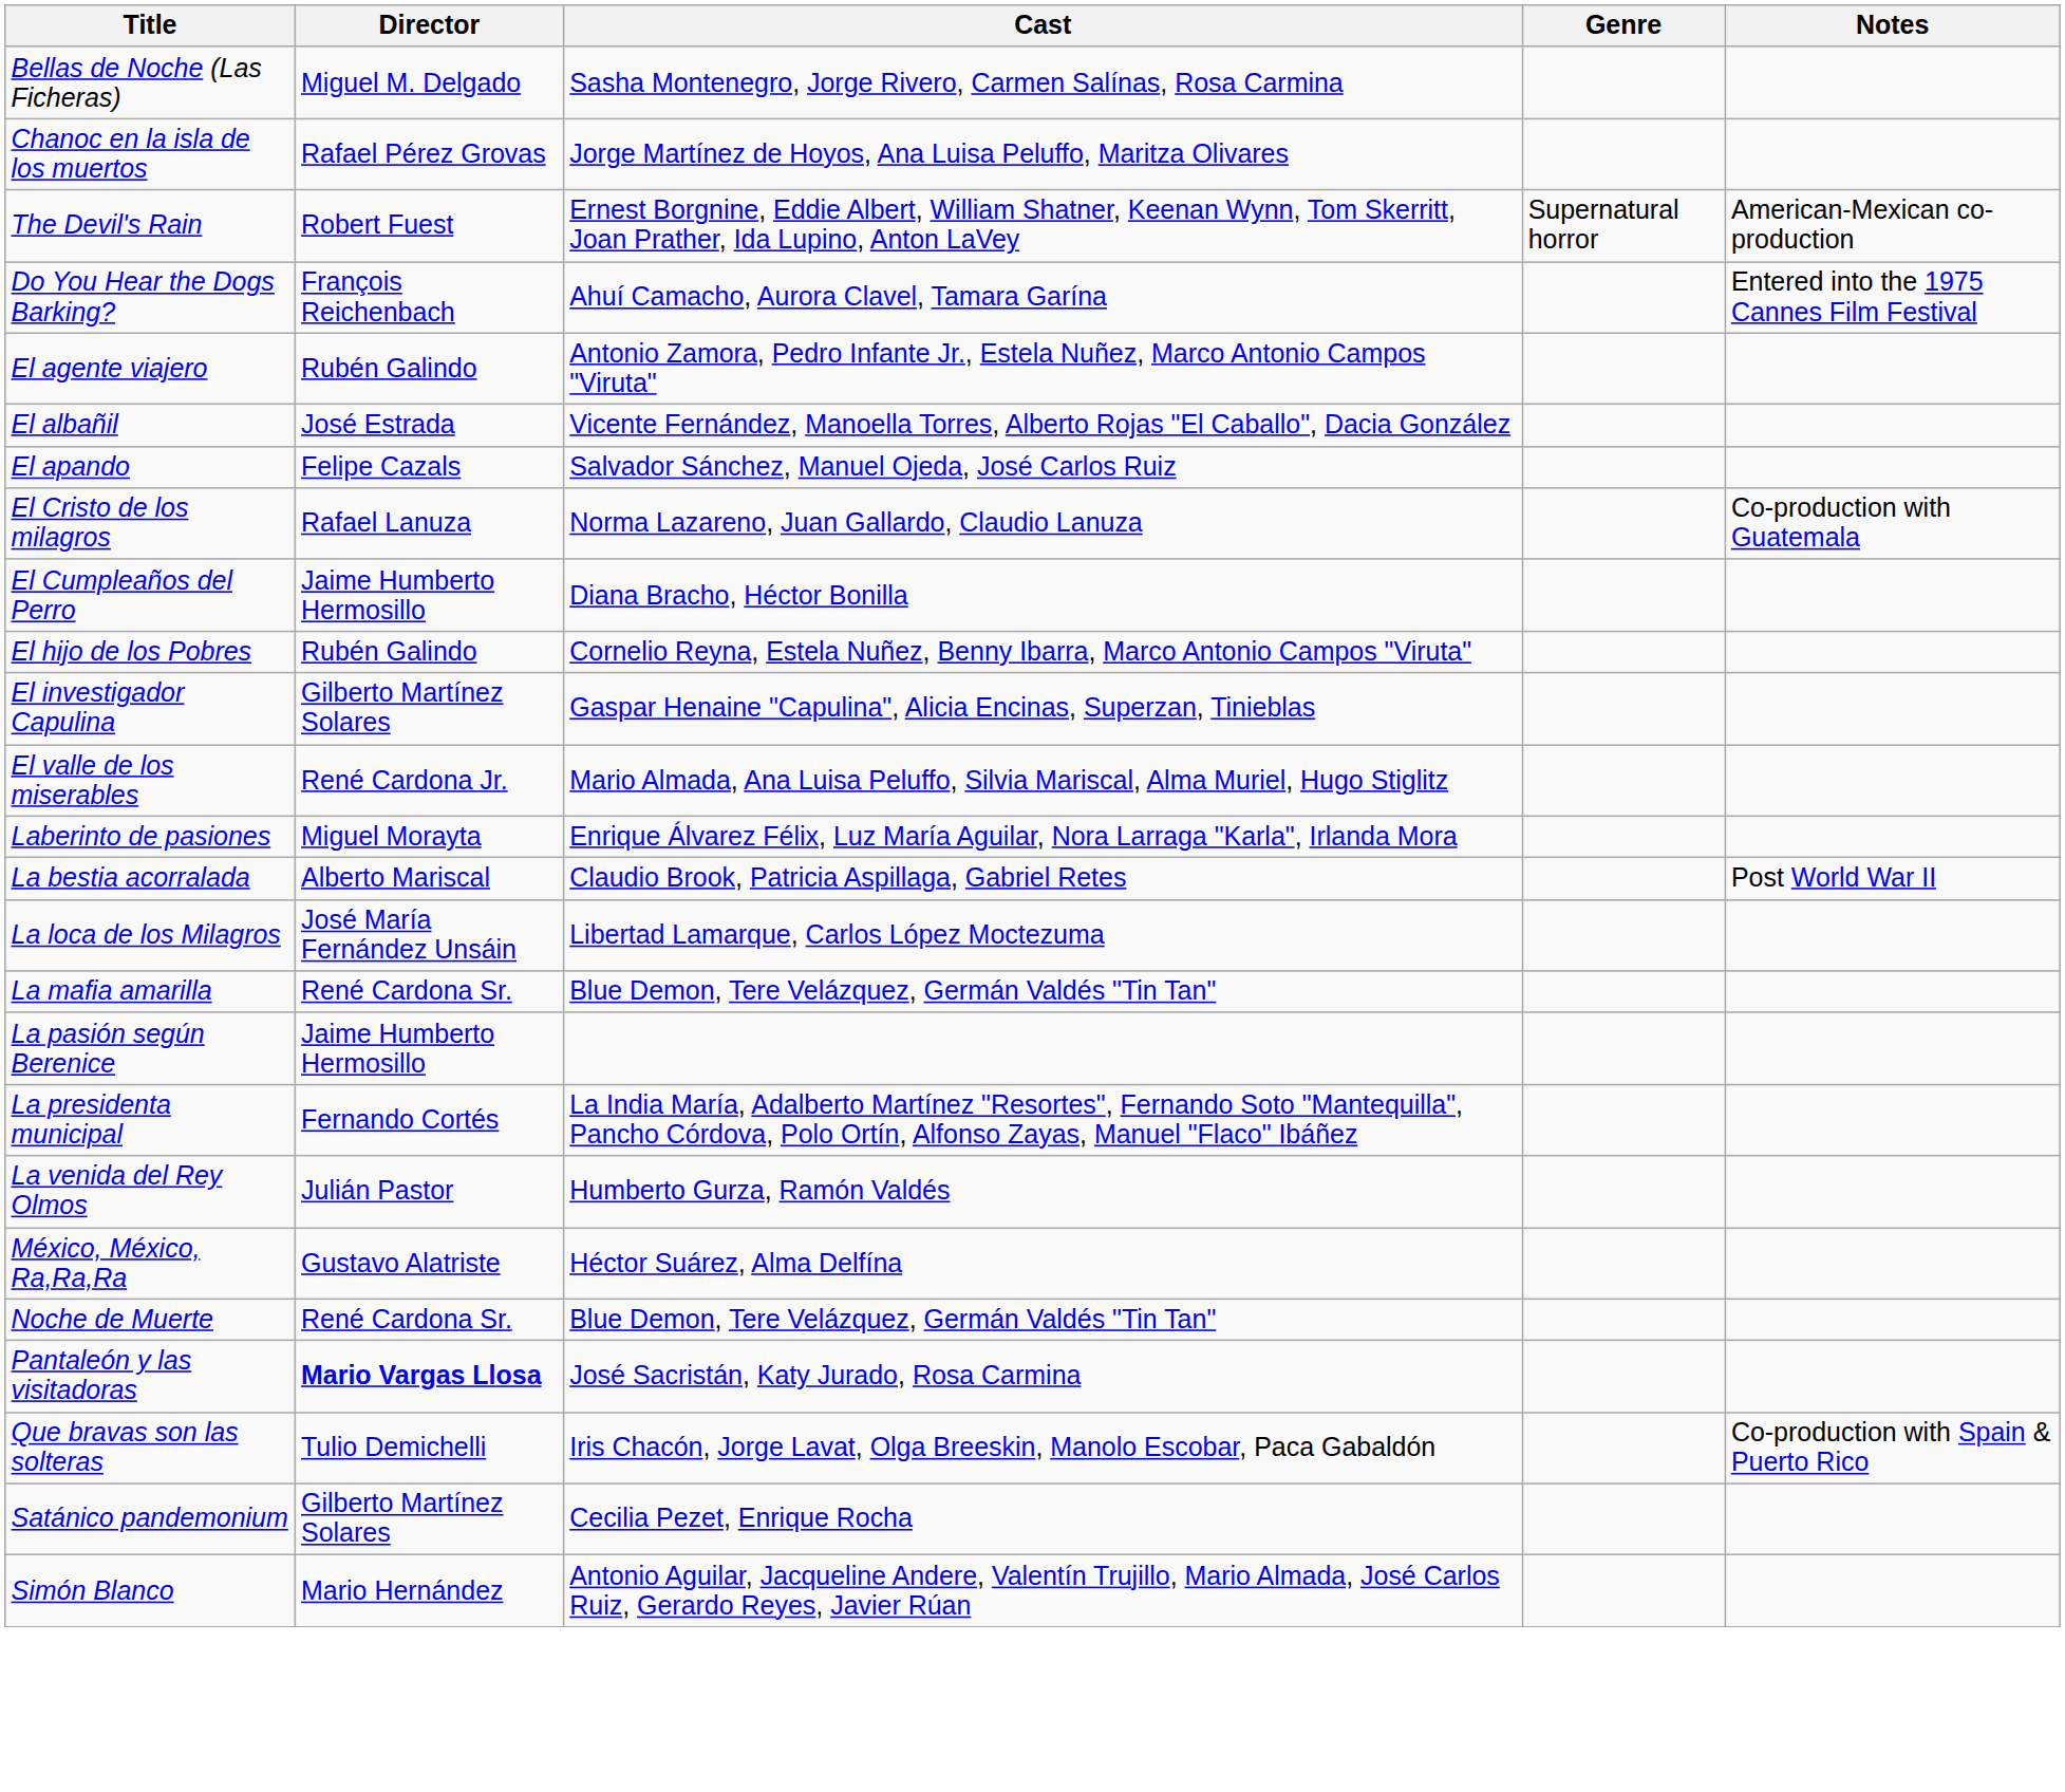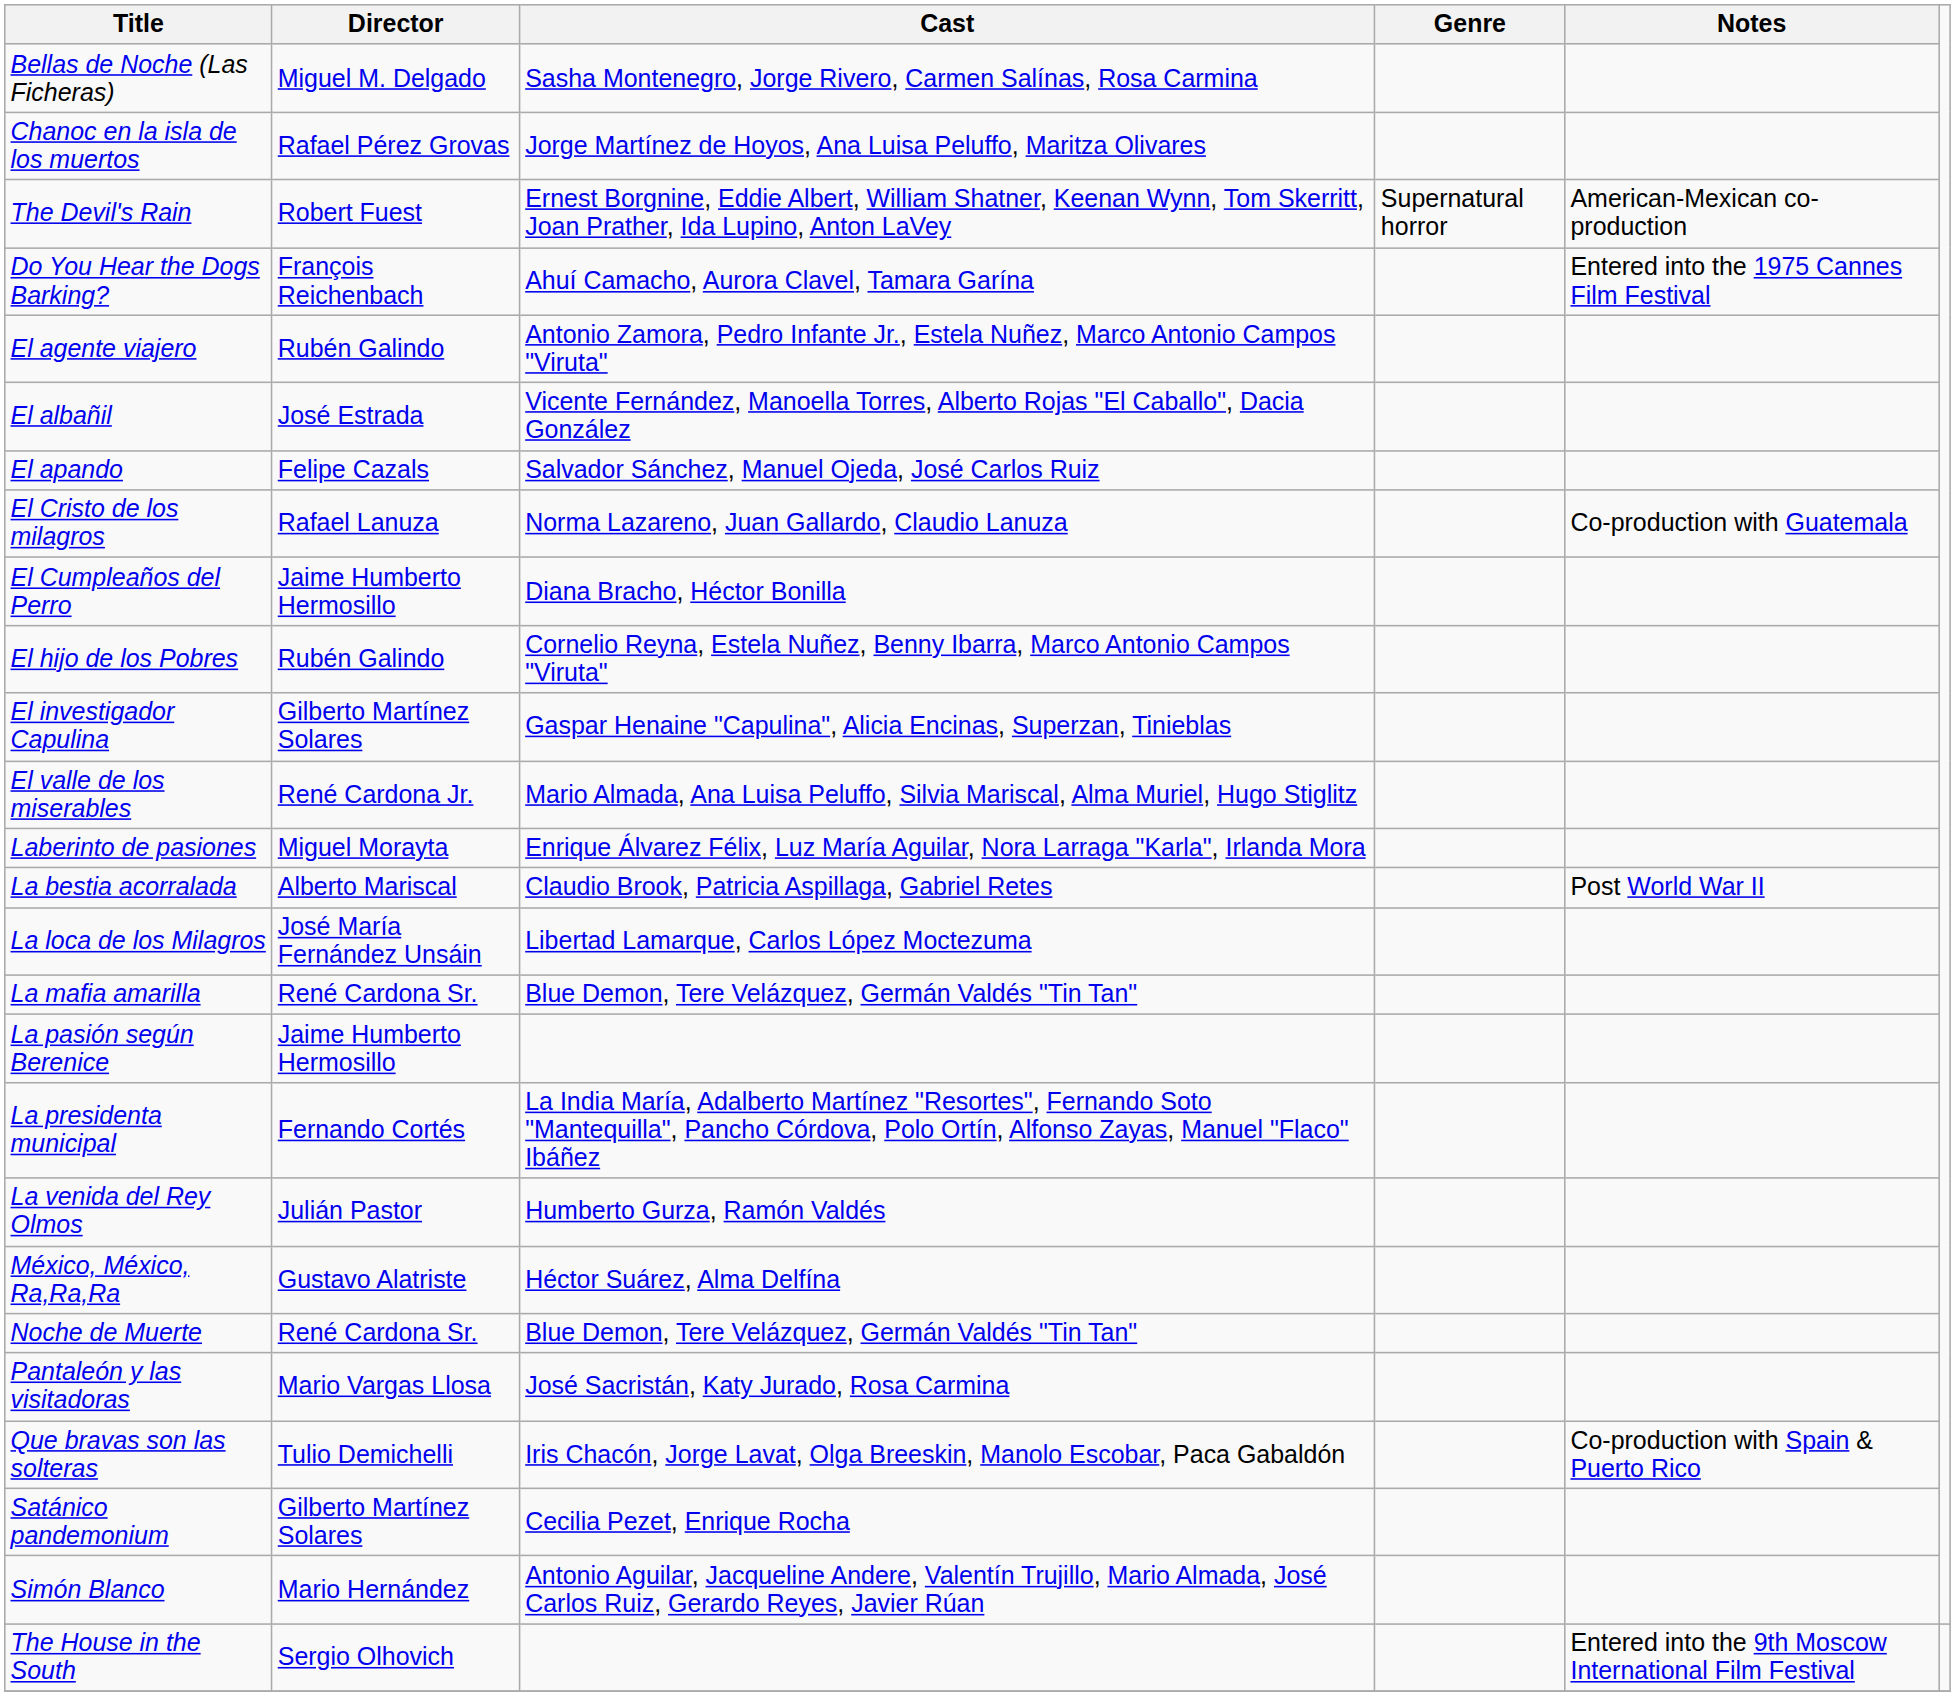Pantaleón y las visitadoras | Director: bold -> normal
+ row: The House in the South | Sergio Olhovich | Entered into the 9th Moscow International Film Festival
